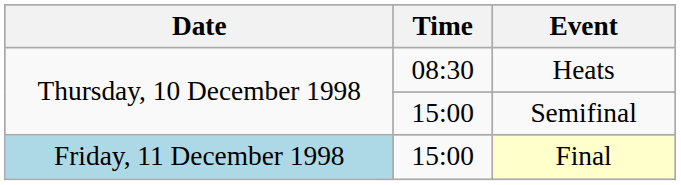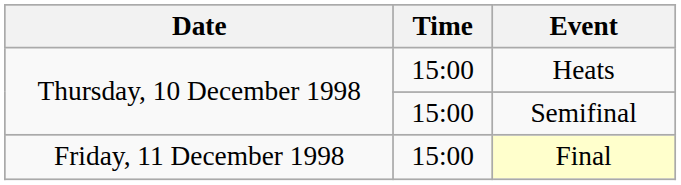Heats | Time: 08:30 -> 15:00
Final | Date: lightblue background -> no background
